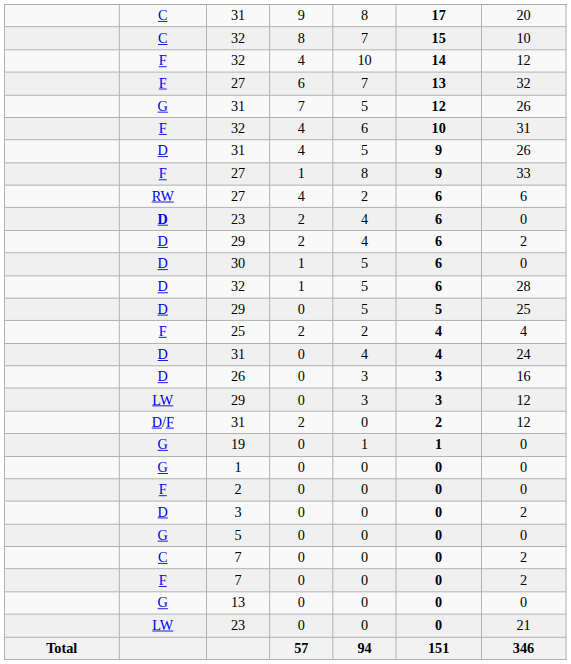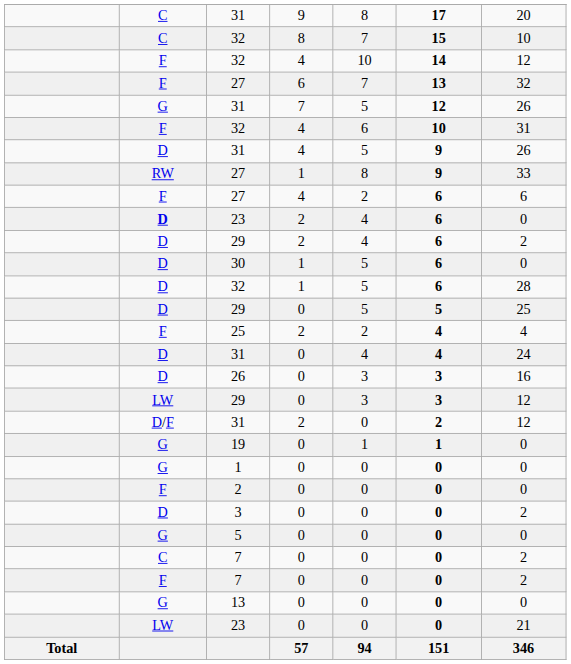27 / 1 | column 2: F -> RW
27 / 4 | column 2: RW -> F
